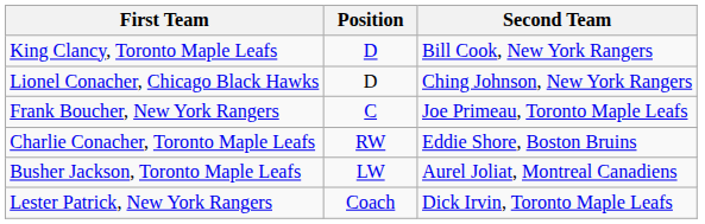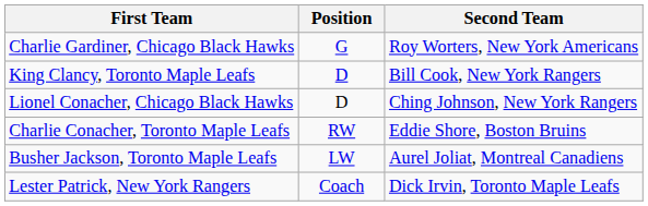+ row: Charlie Gardiner, Chicago Black Hawks | G | Roy Worters, New York Americans
- row: Frank Boucher, New York Rangers | C | Joe Primeau, Toronto Maple Leafs
